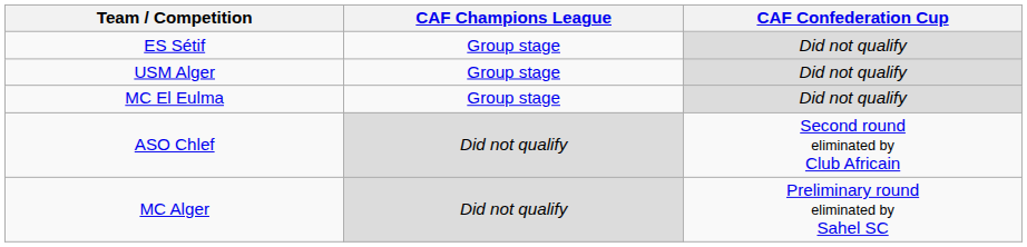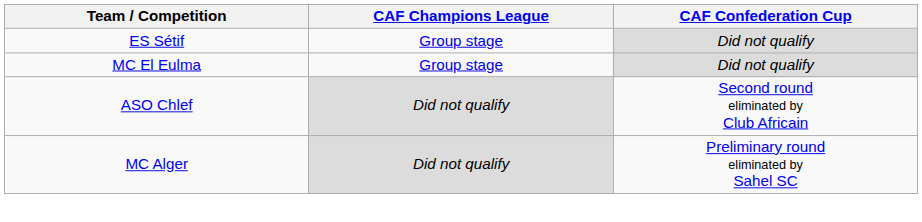- row: USM Alger | Group stage | Did not qualify
